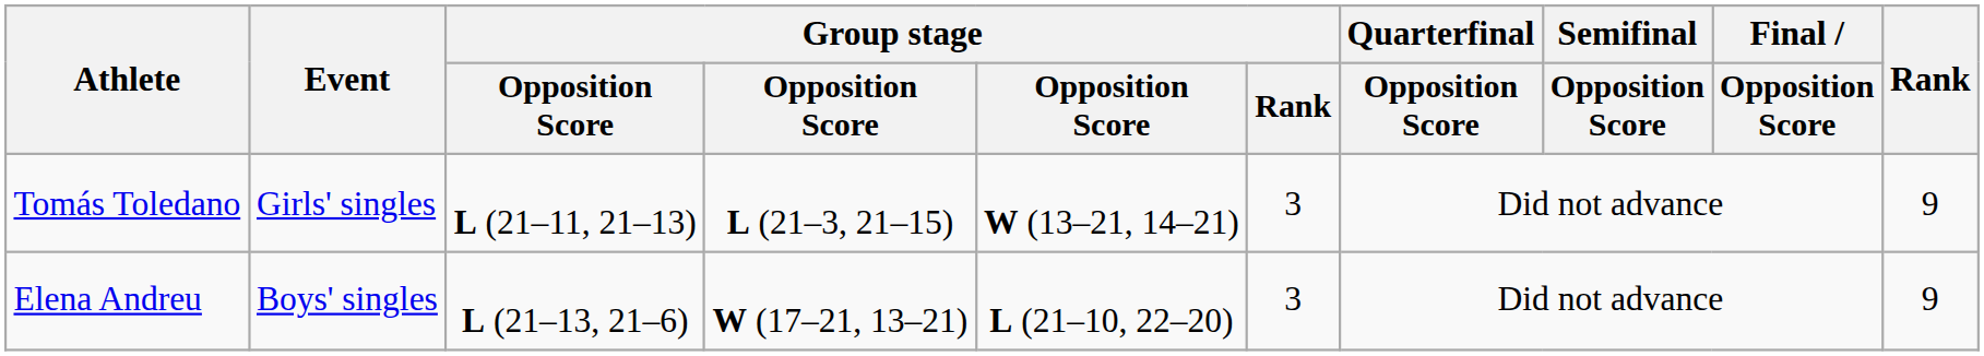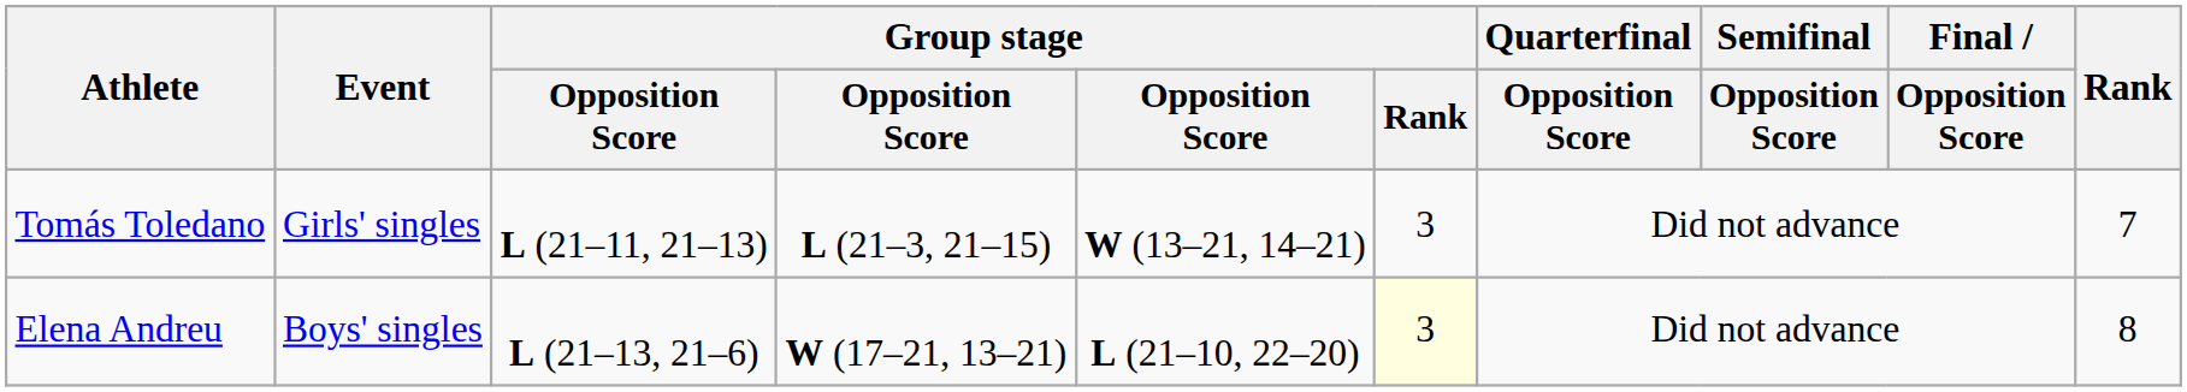Tomás Toledano | Rank: 9 -> 7
Elena Andreu | Group stage / Rank: no background -> lightyellow background
Elena Andreu | Rank: 9 -> 8
